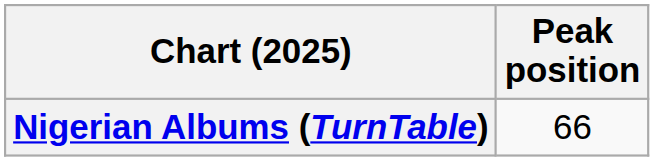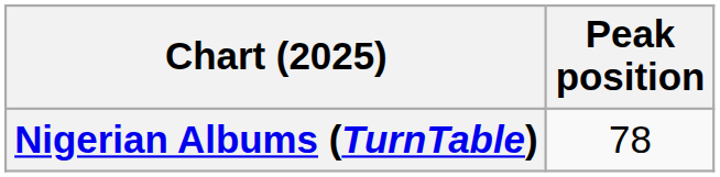Nigerian Albums (TurnTable) | Peak position: 66 -> 78
